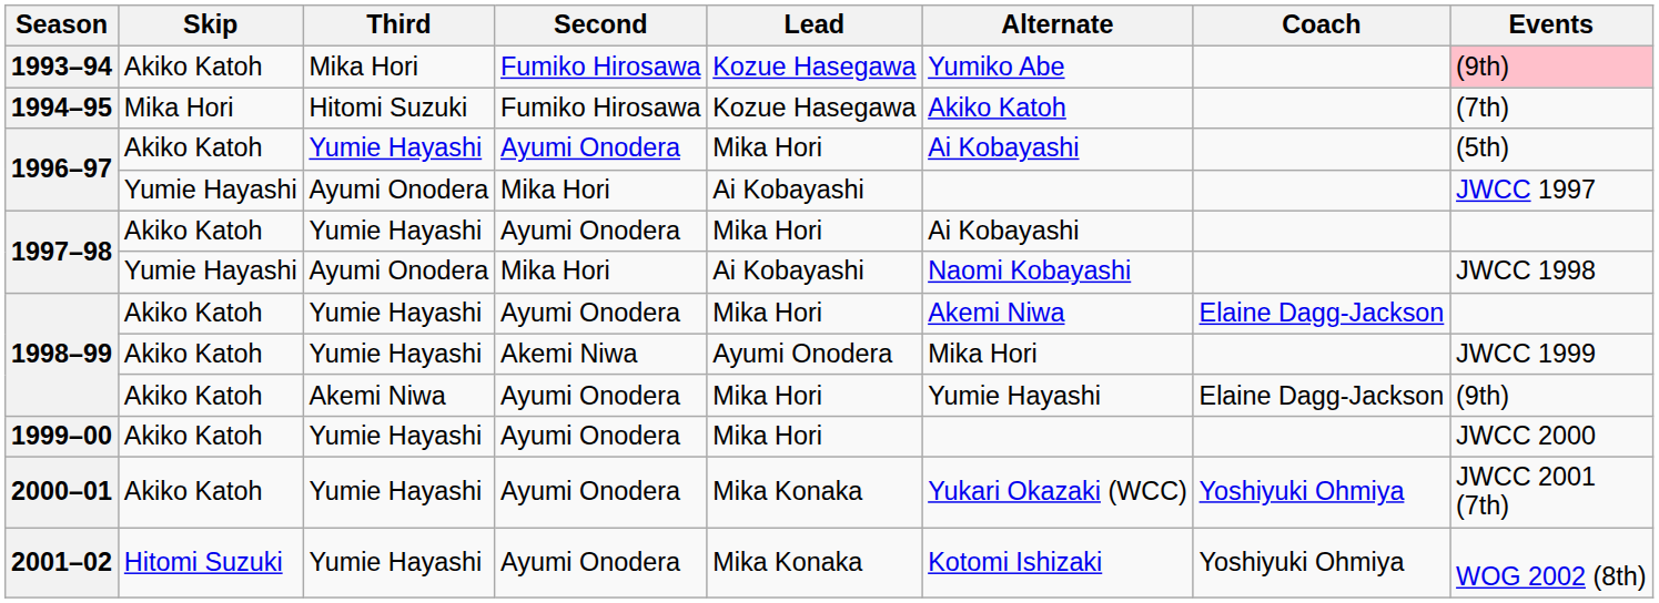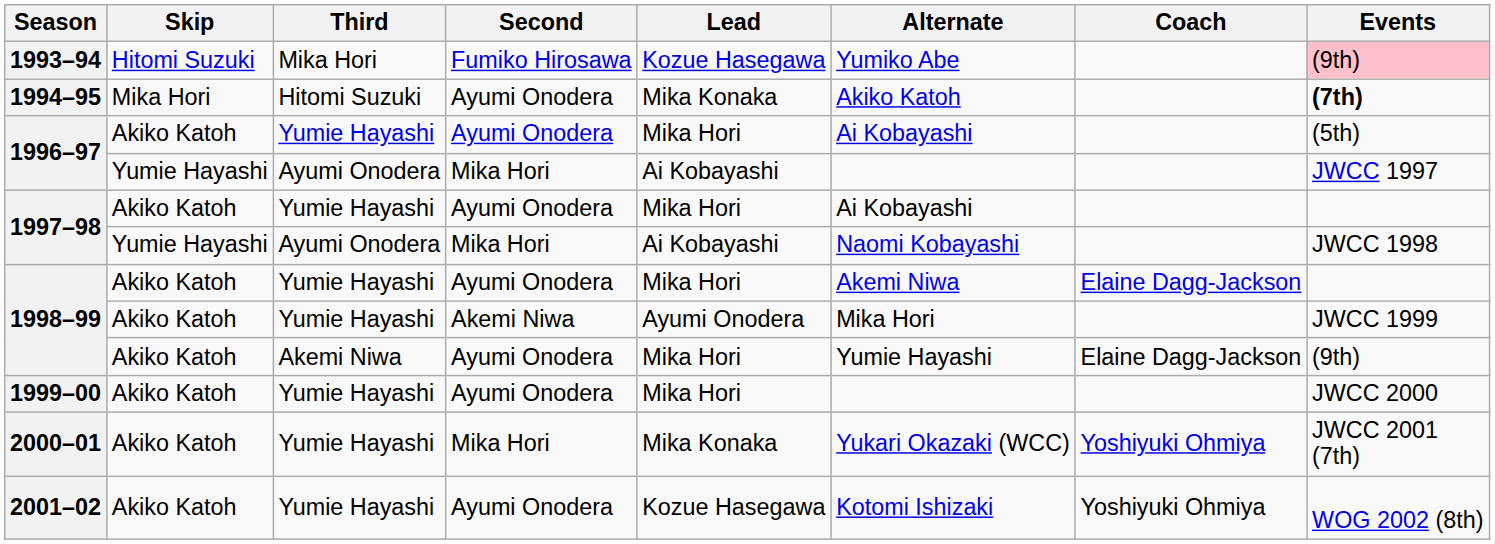1993–94 | Skip: Akiko Katoh -> Hitomi Suzuki
1994–95 | Second: Fumiko Hirosawa -> Ayumi Onodera
1994–95 | Lead: Kozue Hasegawa -> Mika Konaka
1994–95 | Events: normal -> bold
2000–01 | Second: Ayumi Onodera -> Mika Hori
2001–02 | Skip: Hitomi Suzuki -> Akiko Katoh
2001–02 | Lead: Mika Konaka -> Kozue Hasegawa
